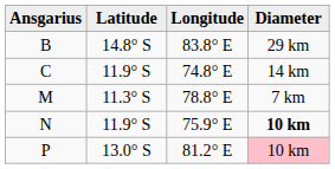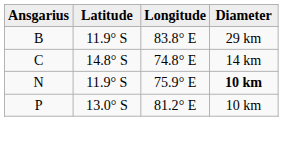B | Latitude: 14.8° S -> 11.9° S
C | Latitude: 11.9° S -> 14.8° S
- row: M | 11.3° S | 78.8° E | 7 km
P | Diameter: pink background -> no background
